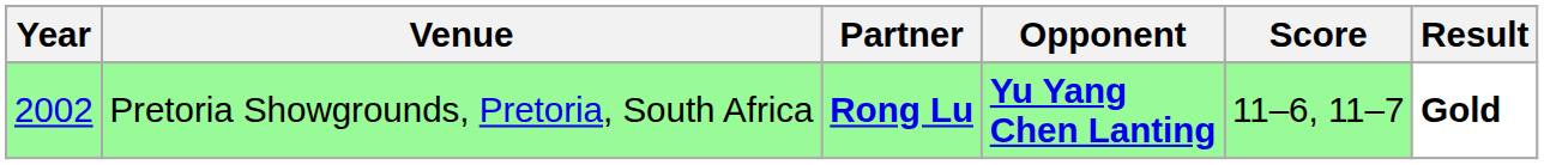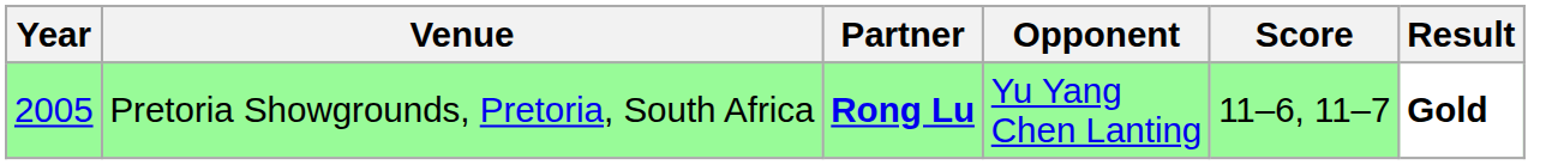Pretoria Showgrounds, Pretoria, South Africa | Year: 2002 -> 2005
Pretoria Showgrounds, Pretoria, South Africa | Opponent: bold -> normal
